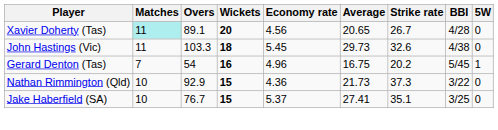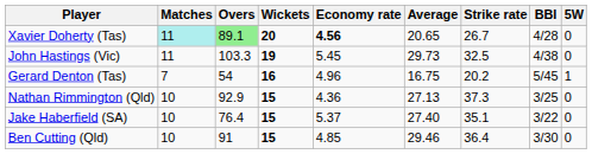Xavier Doherty (Tas) | Overs: no background -> lightgreen background
Xavier Doherty (Tas) | Economy rate: normal -> bold
John Hastings (Vic) | Wickets: 18 -> 19
John Hastings (Vic) | Strike rate: 32.6 -> 32.5
Nathan Rimmington (Qld) | Average: 21.73 -> 27.13
Nathan Rimmington (Qld) | BBI: 3/22 -> 3/25
Jake Haberfield (SA) | Overs: 76.7 -> 76.4
Jake Haberfield (SA) | Average: 27.41 -> 27.40
Jake Haberfield (SA) | BBI: 3/25 -> 3/22
+ row: Ben Cutting (Qld) | 10 | 91 | 15 | 4.85 | 29.46 | 36.4 | 3/30 | 0
